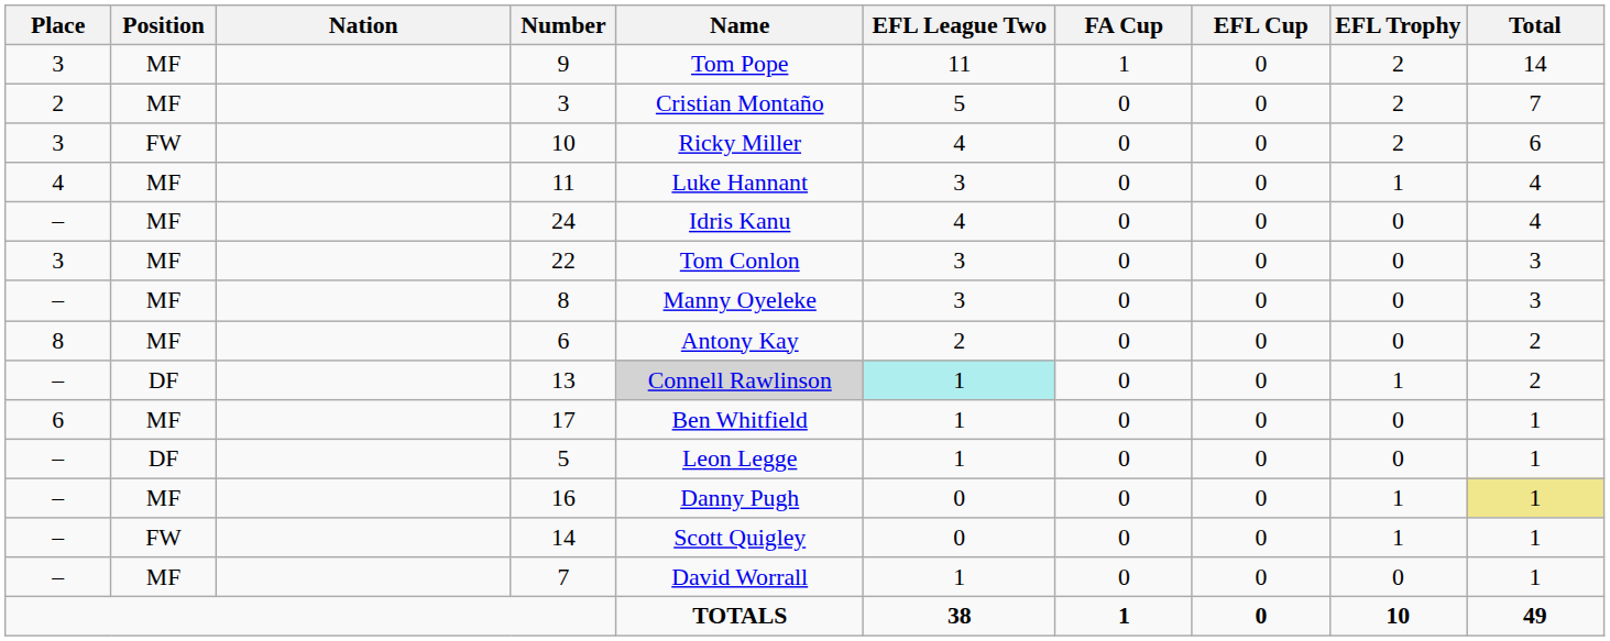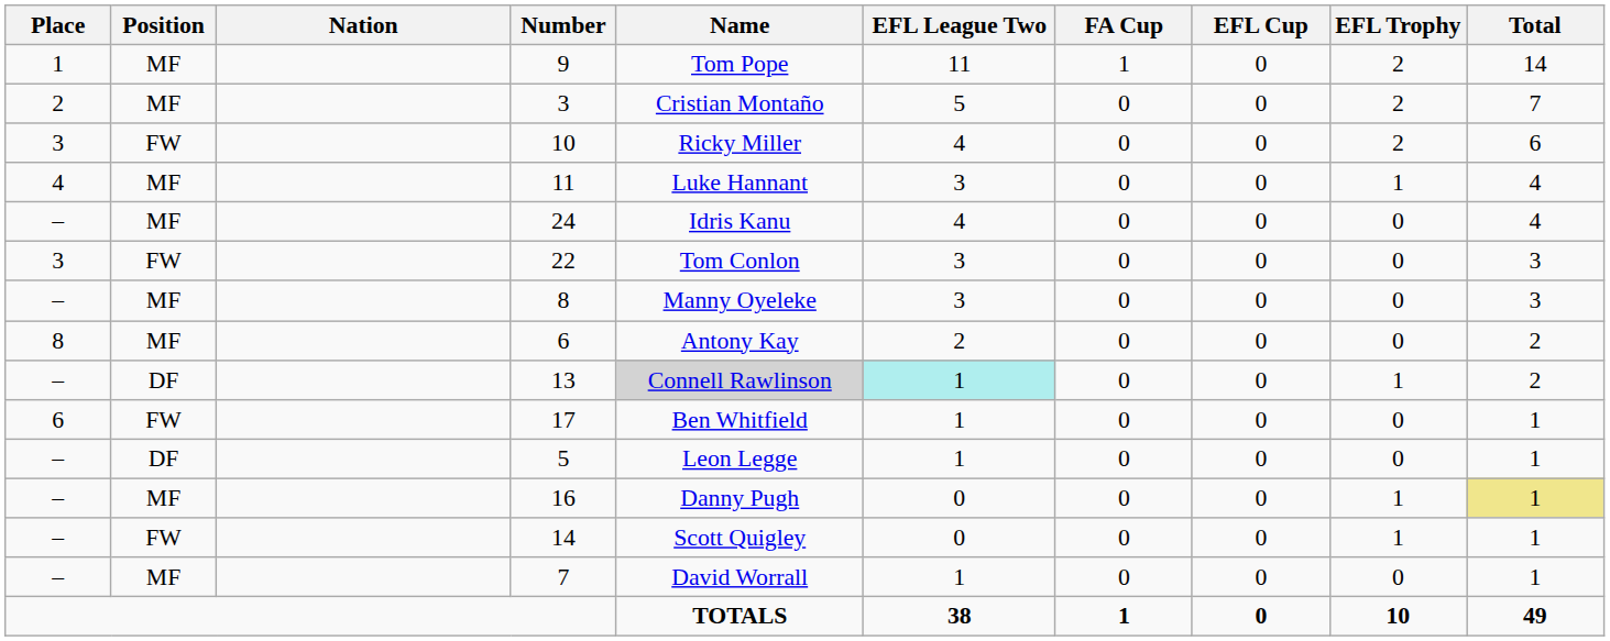9 | Place: 3 -> 1
22 | Position: MF -> FW
17 | Position: MF -> FW
